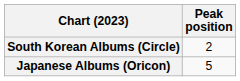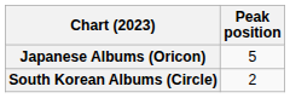rows swapped: Japanese Albums (Oricon) <-> South Korean Albums (Circle)
